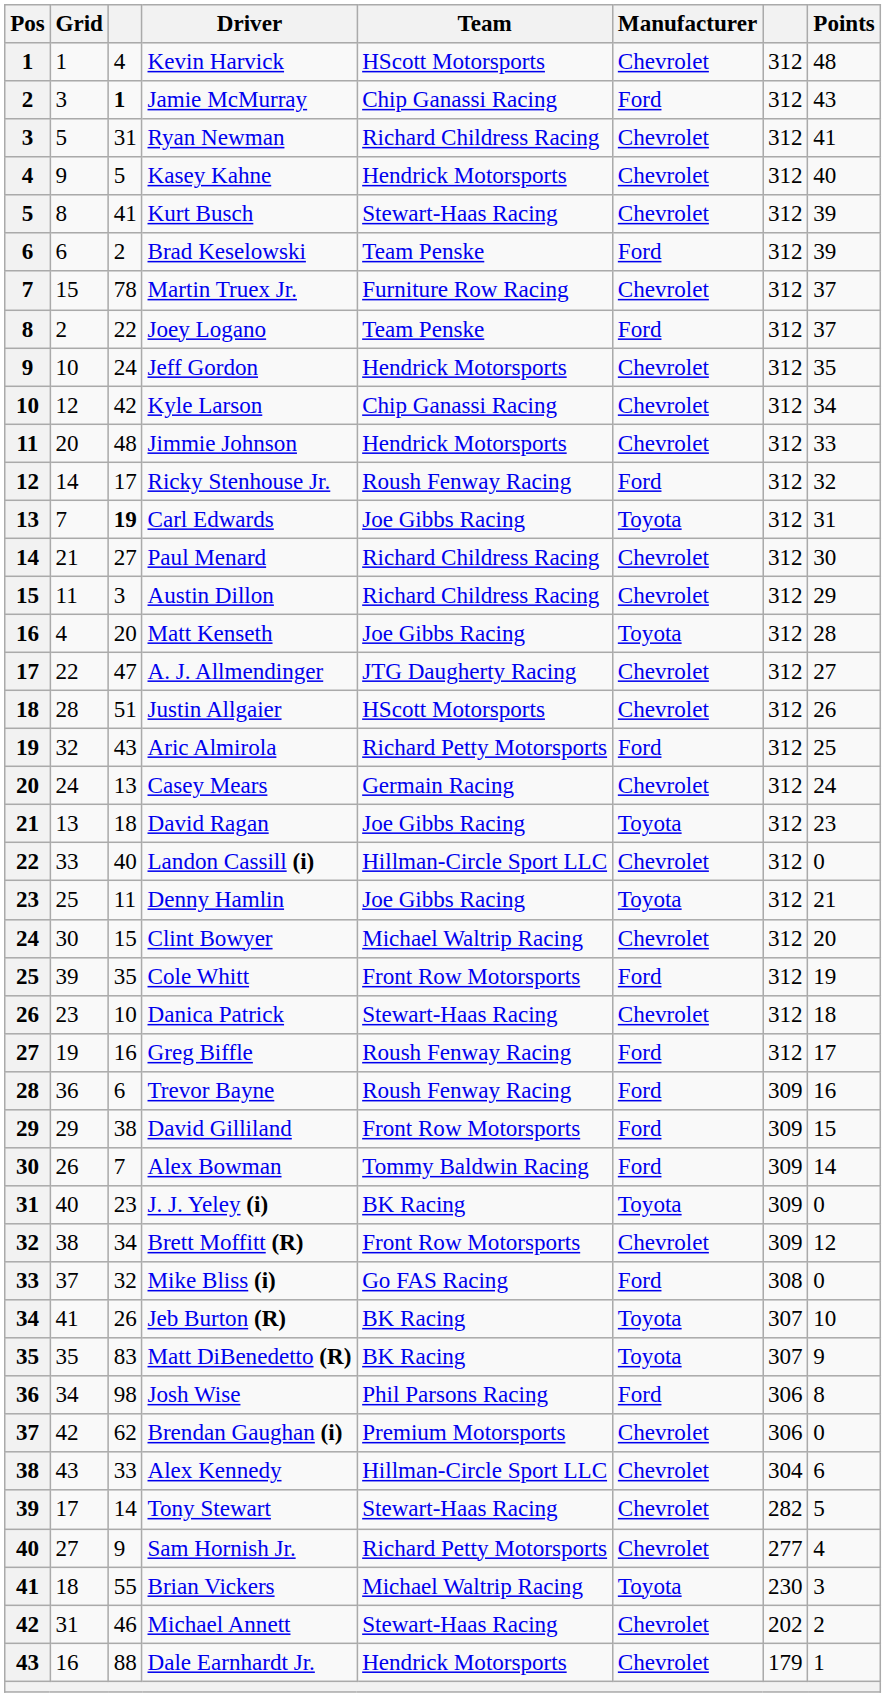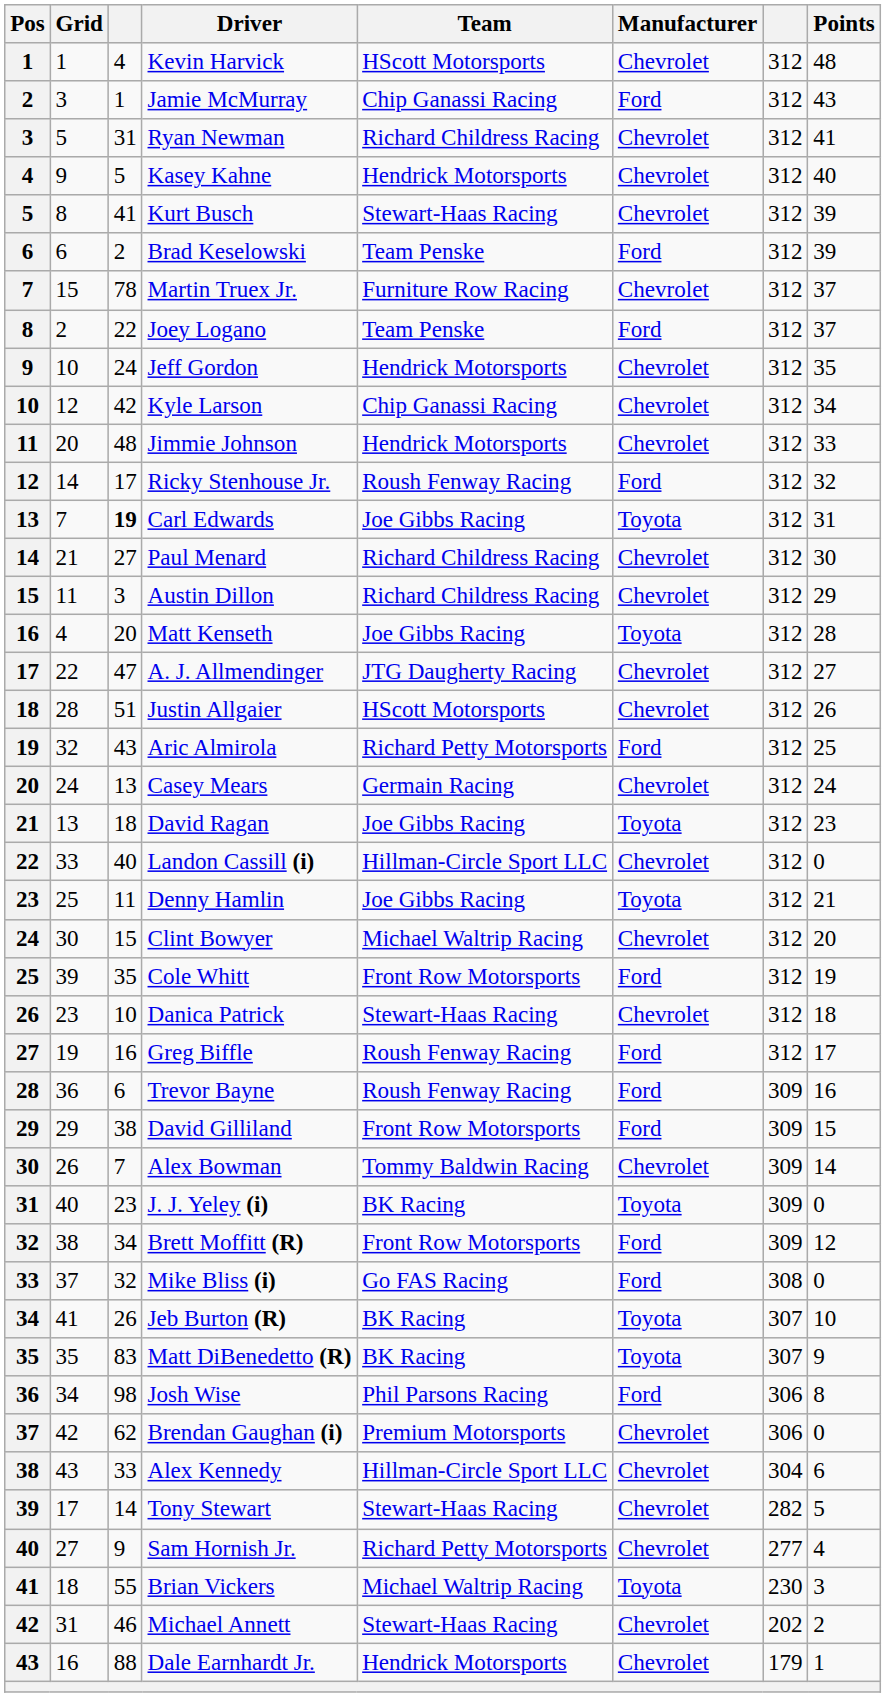Jamie McMurray | column 3: bold -> normal
Alex Bowman | Manufacturer: Ford -> Chevrolet
Brett Moffitt (R) | Manufacturer: Chevrolet -> Ford
